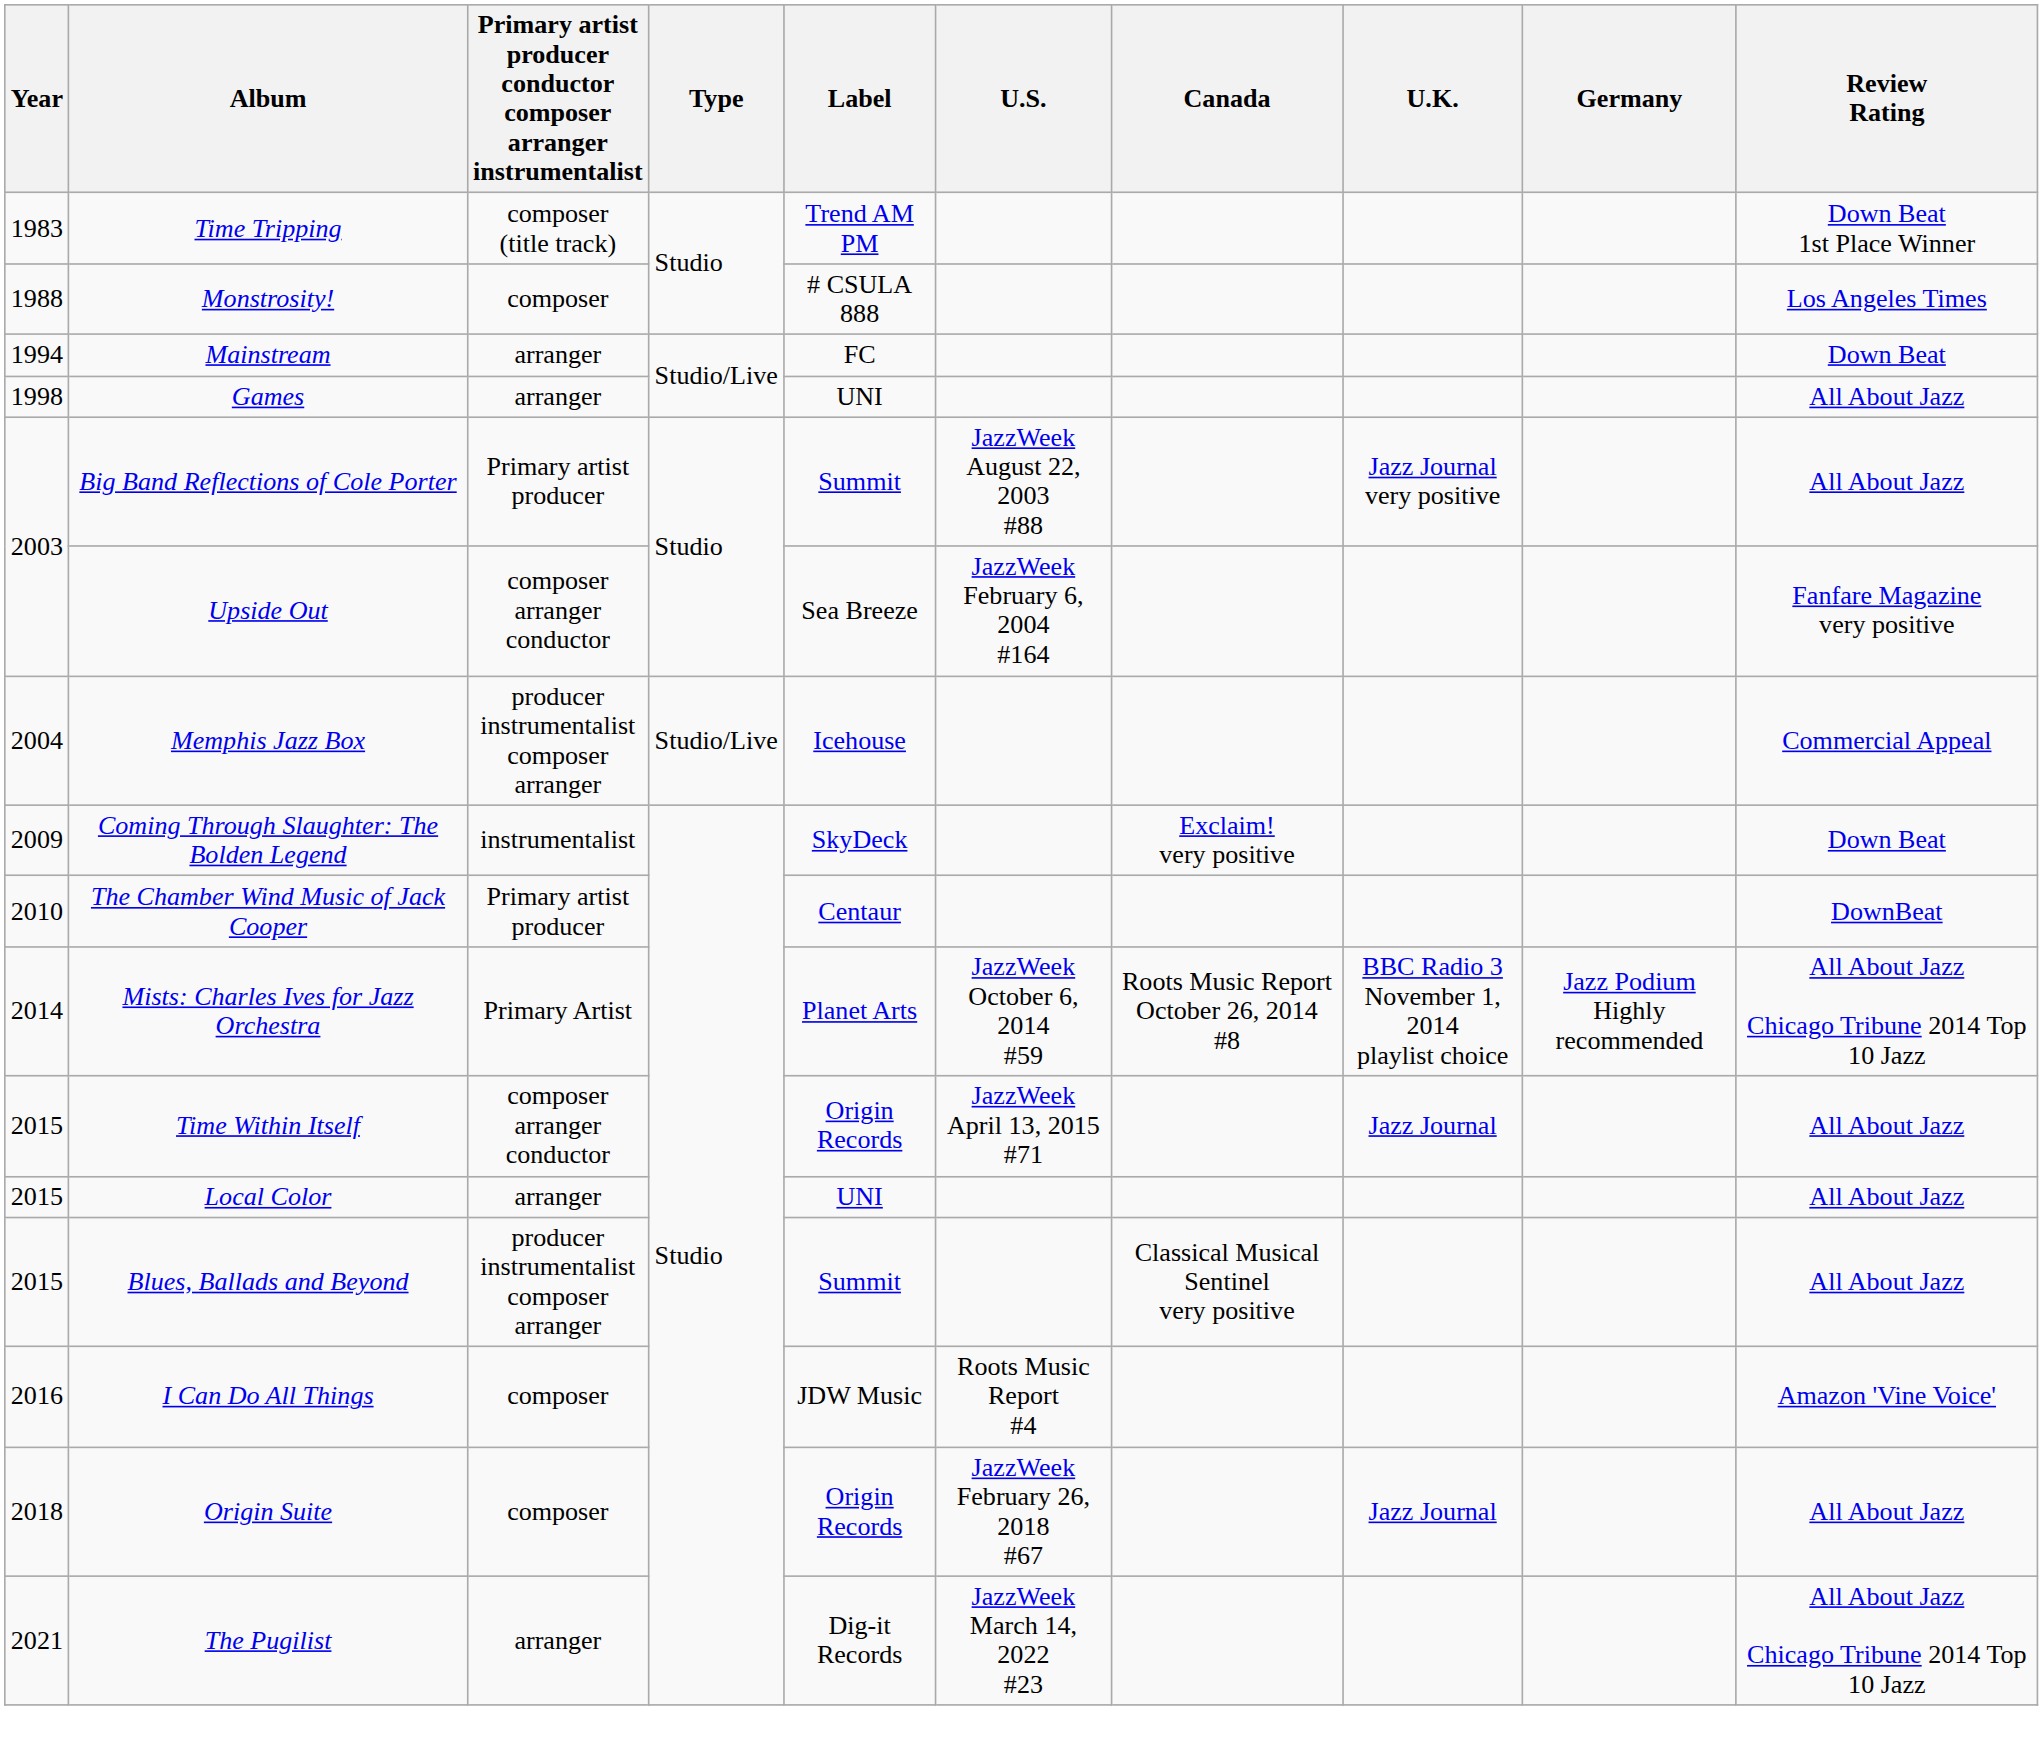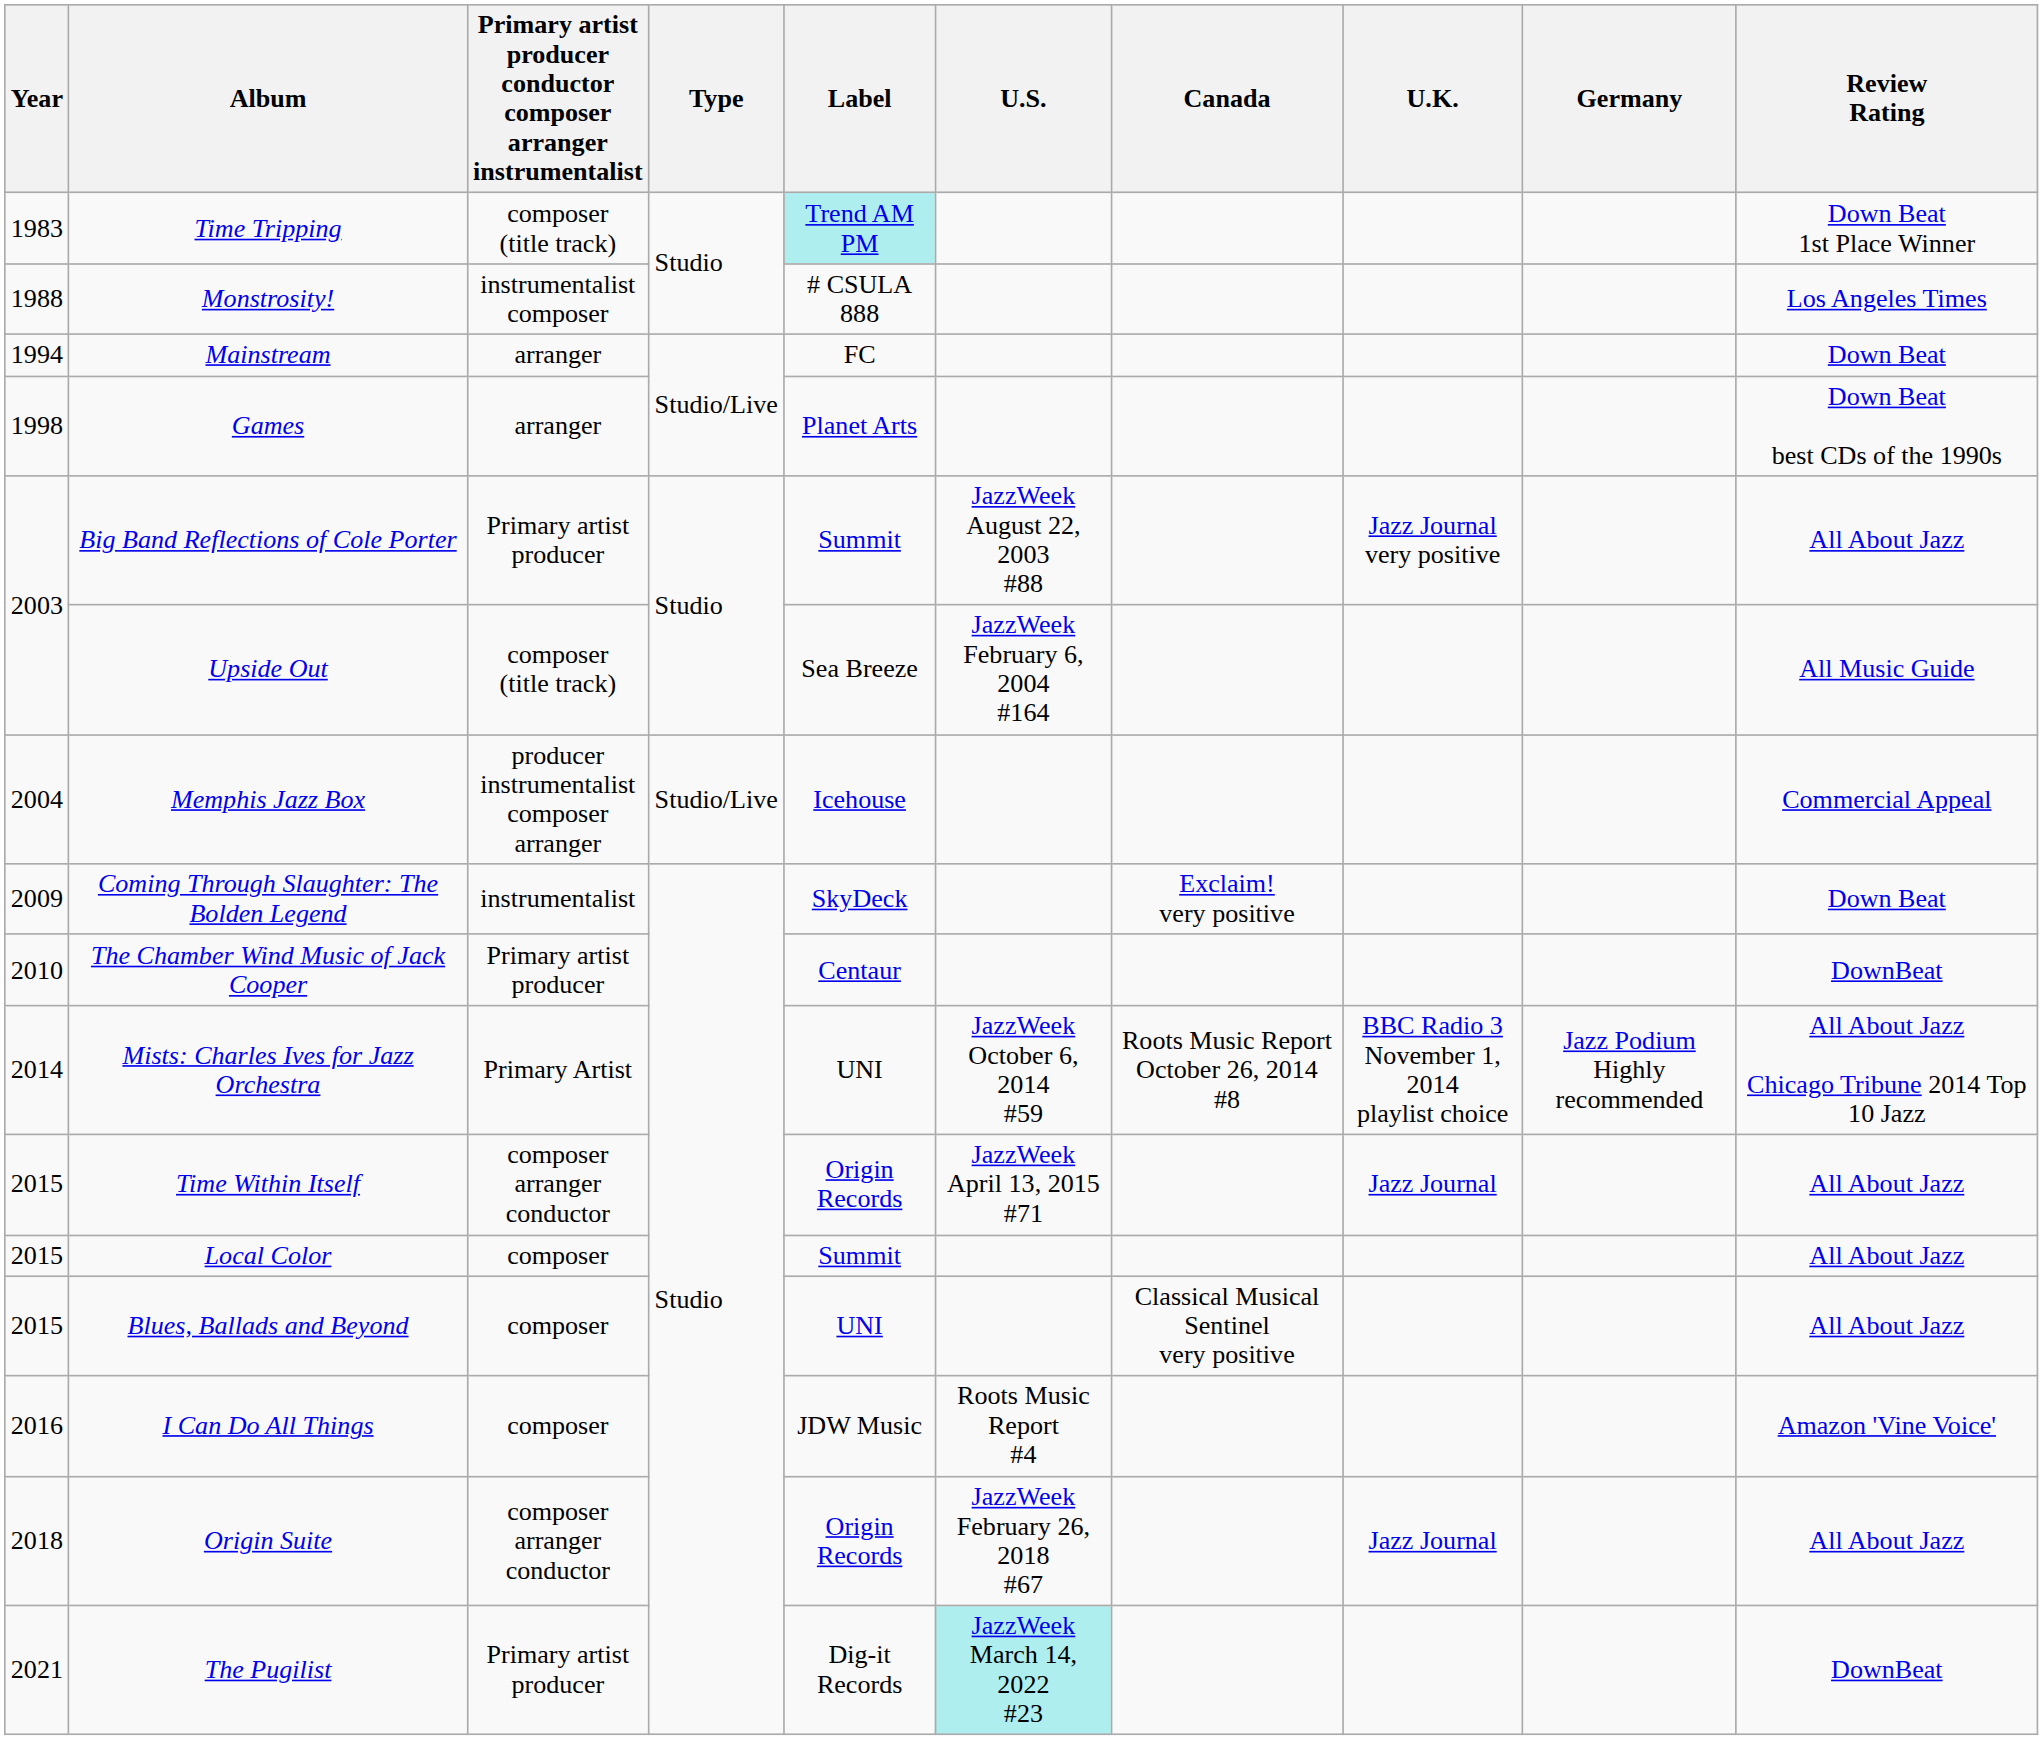Time Tripping | Label: no background -> paleturquoise background
Monstrosity! | column 3: composer -> instrumentalist composer
Games | Label: UNI -> Planet Arts
Games | Review Rating: All About Jazz -> Down Beat best CDs of the 1990s
Upside Out | column 3: composer arranger conductor -> composer (title track)
Upside Out | Review Rating: Fanfare Magazine very positive -> All Music Guide
Mists: Charles Ives for Jazz Orchestra | Label: Planet Arts -> UNI
Local Color | column 3: arranger -> composer
Local Color | Label: UNI -> Summit
Blues, Ballads and Beyond | column 3: producer instrumentalist composer arranger -> composer
Blues, Ballads and Beyond | Label: Summit -> UNI
Origin Suite | column 3: composer -> composer arranger conductor
The Pugilist | column 3: arranger -> Primary artist producer
The Pugilist | U.S.: no background -> paleturquoise background
The Pugilist | Review Rating: All About Jazz Chicago Tribune 2014 Top 10 Jazz -> DownBeat
